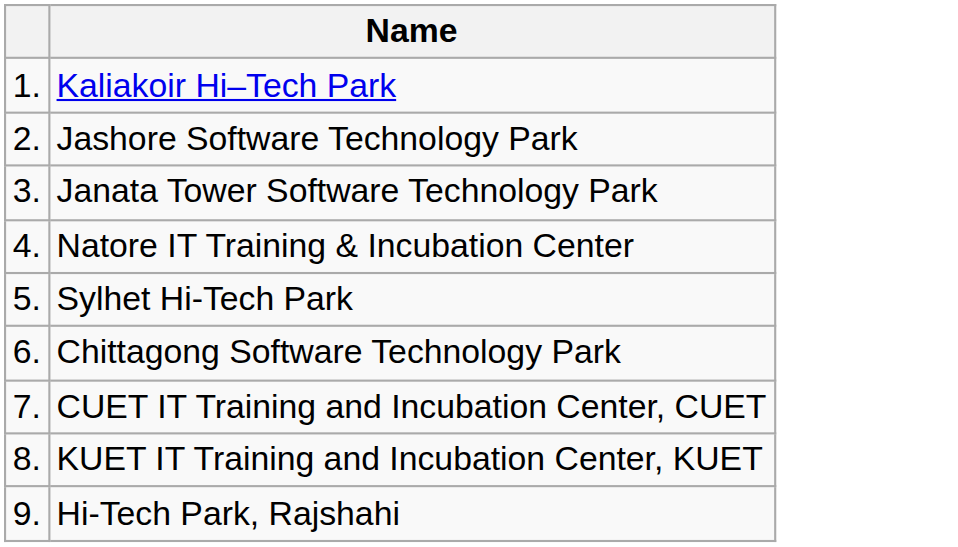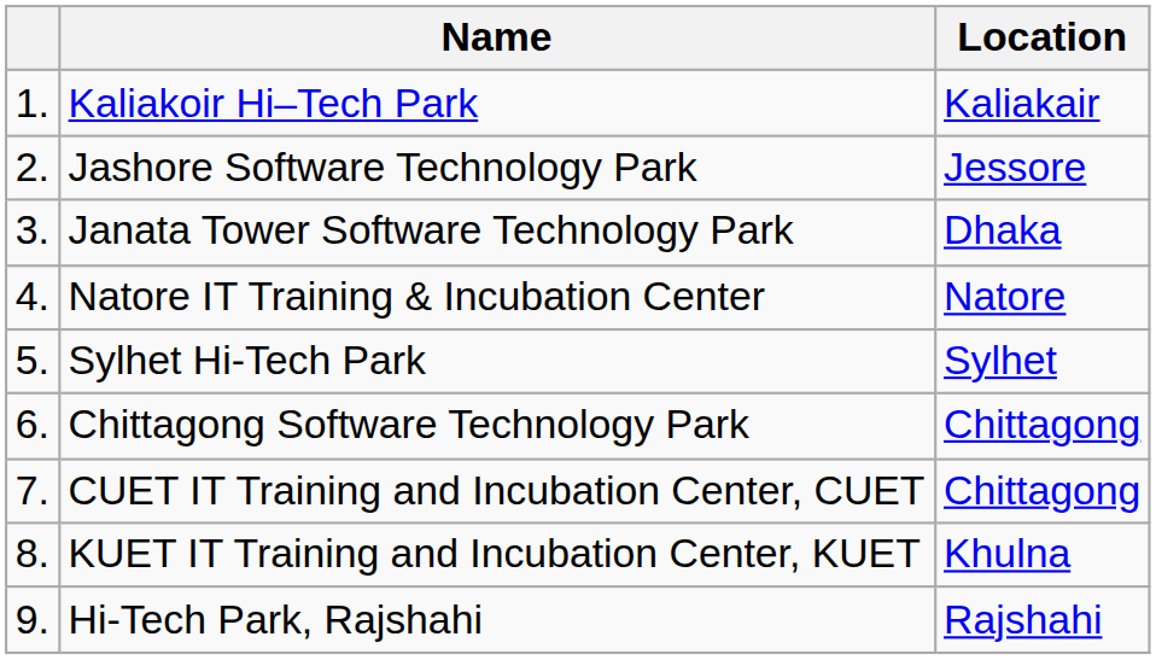+ column: Location | Kaliakair | Jessore | Dhaka | Natore | Sylhet | Chittagong | Chittagong | Khulna | Rajshahi
